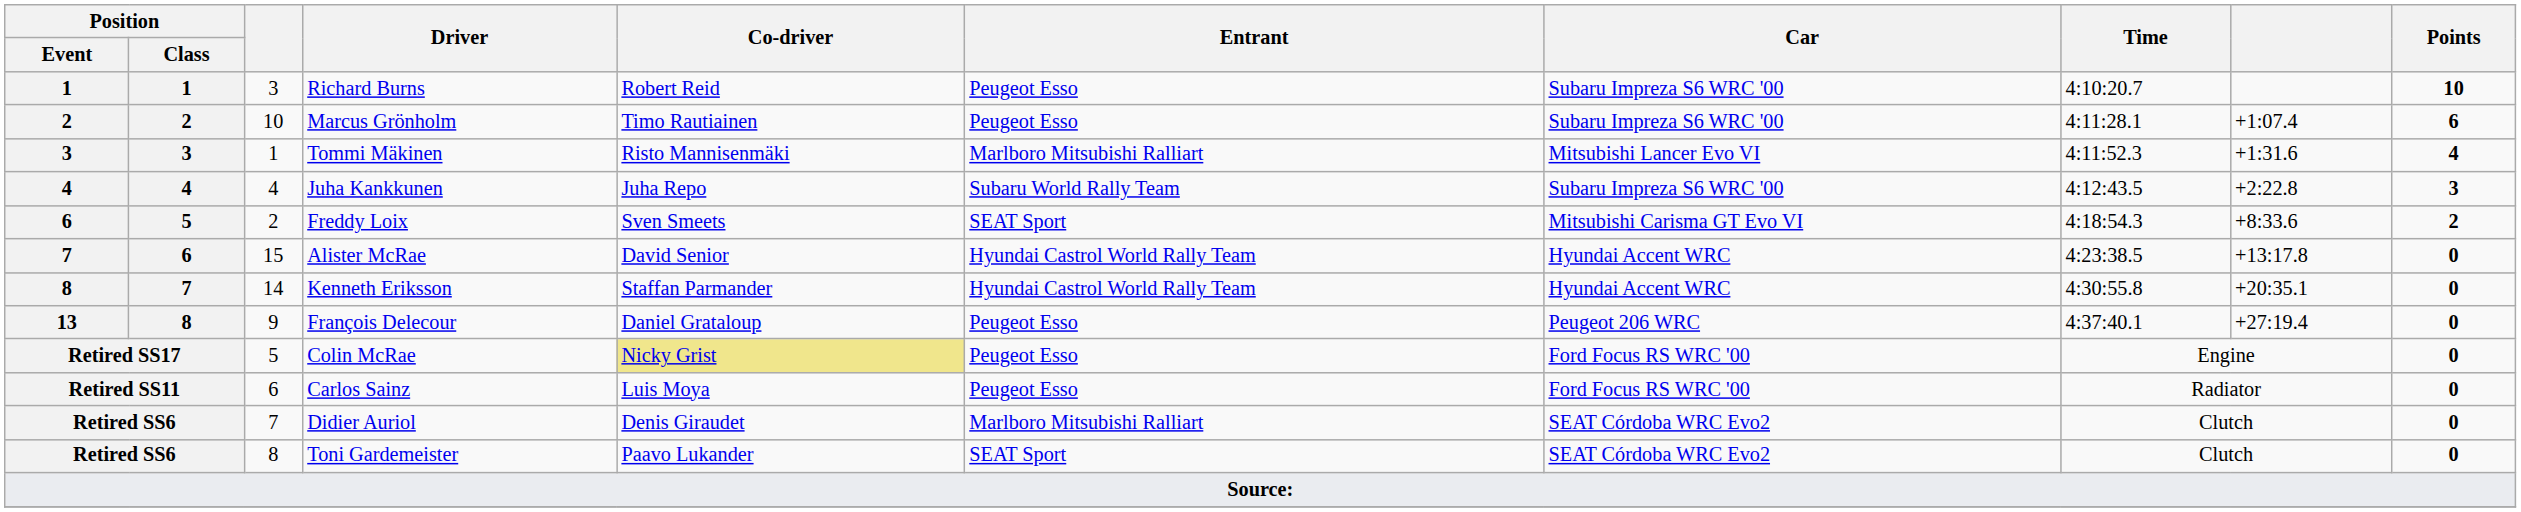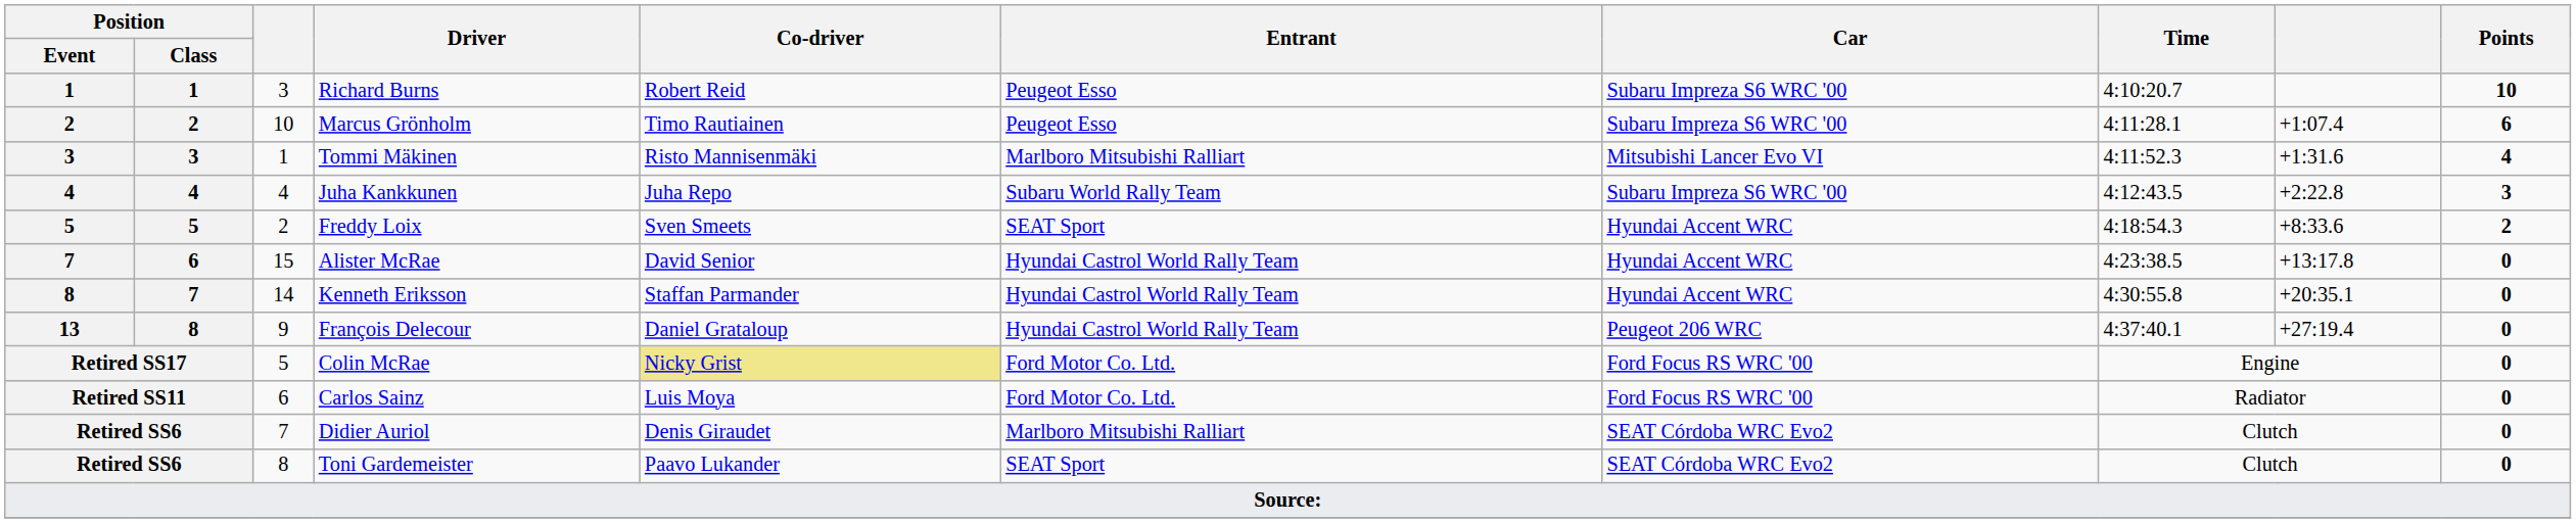Freddy Loix | Position / Event: 6 -> 5
Freddy Loix | Car: Mitsubishi Carisma GT Evo VI -> Hyundai Accent WRC
François Delecour | Entrant: Peugeot Esso -> Hyundai Castrol World Rally Team
Colin McRae | Entrant: Peugeot Esso -> Ford Motor Co. Ltd.
Carlos Sainz | Entrant: Peugeot Esso -> Ford Motor Co. Ltd.
